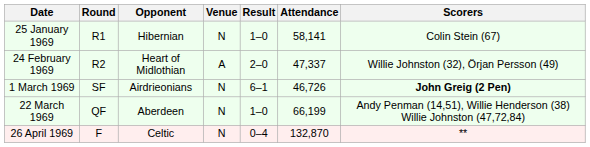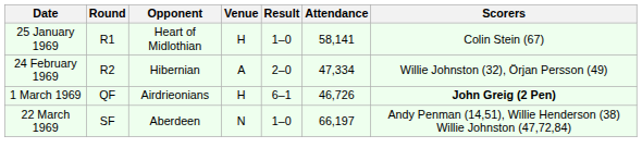25 January 1969 | Opponent: Hibernian -> Heart of Midlothian
25 January 1969 | Venue: N -> H
24 February 1969 | Opponent: Heart of Midlothian -> Hibernian
24 February 1969 | Attendance: 47,337 -> 47,334
1 March 1969 | Round: SF -> QF
1 March 1969 | Venue: N -> H
22 March 1969 | Round: QF -> SF
22 March 1969 | Attendance: 66,199 -> 66,197
- row: 26 April 1969 | F | Celtic | N | 0–4 | 132,870 | **
